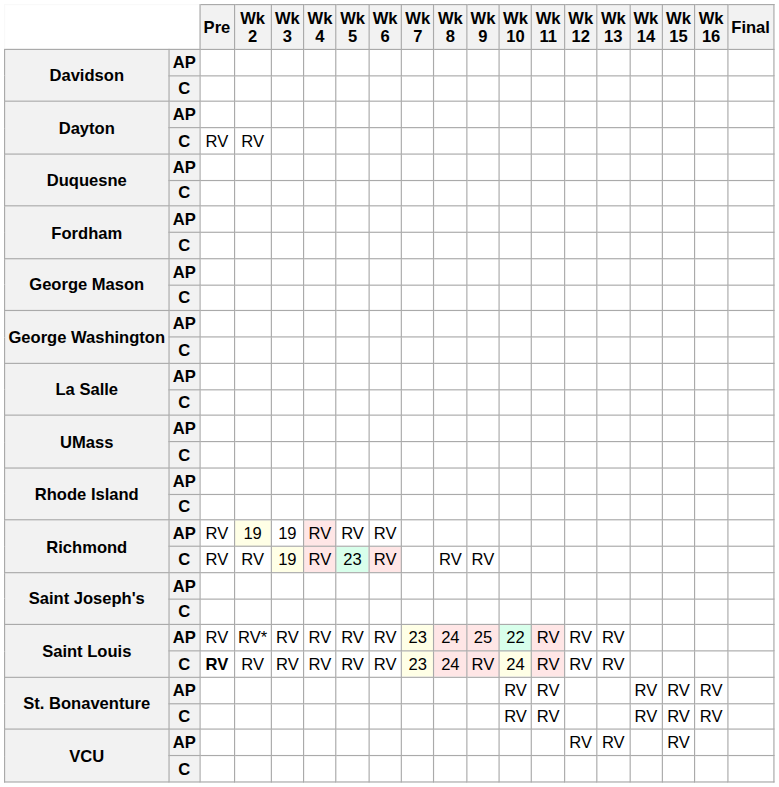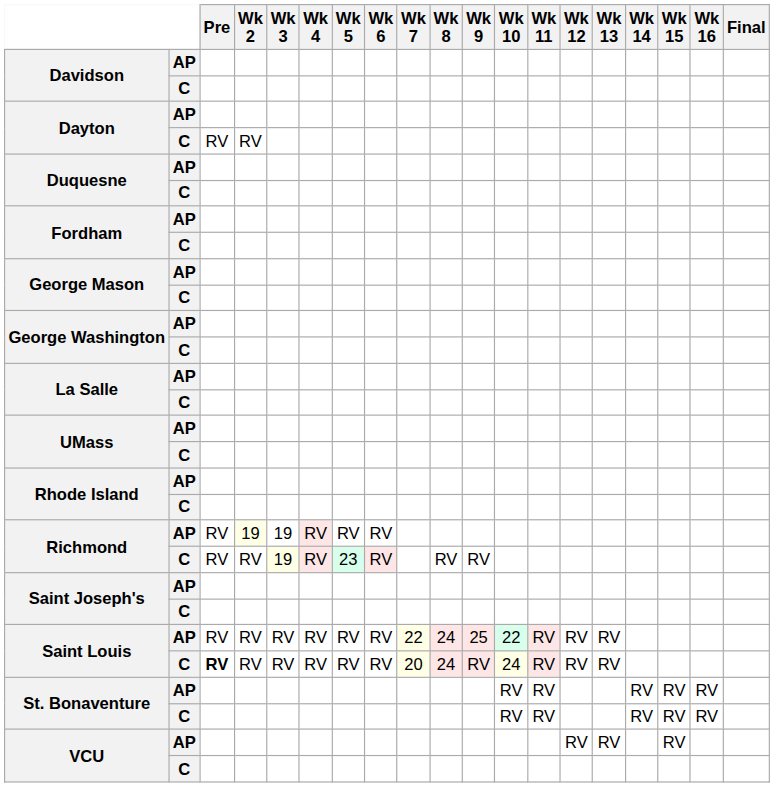Saint Louis / AP | Wk 2: RV* -> RV
Saint Louis / AP | Wk 7: 23 -> 22
Saint Louis / C | Wk 7: 23 -> 20
